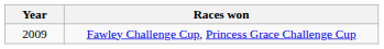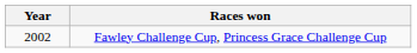Fawley Challenge Cup, Princess Grace Challenge Cup | Year: 2009 -> 2002
